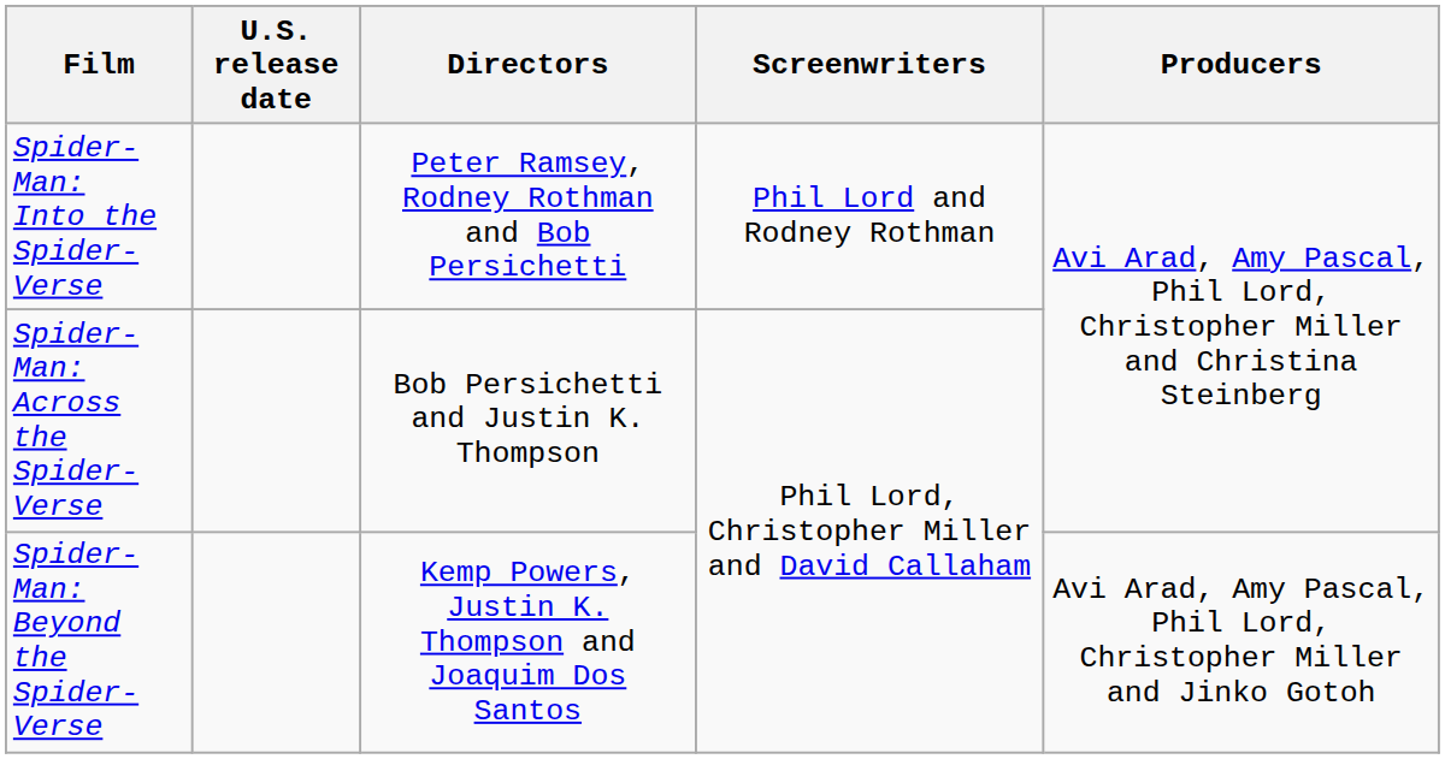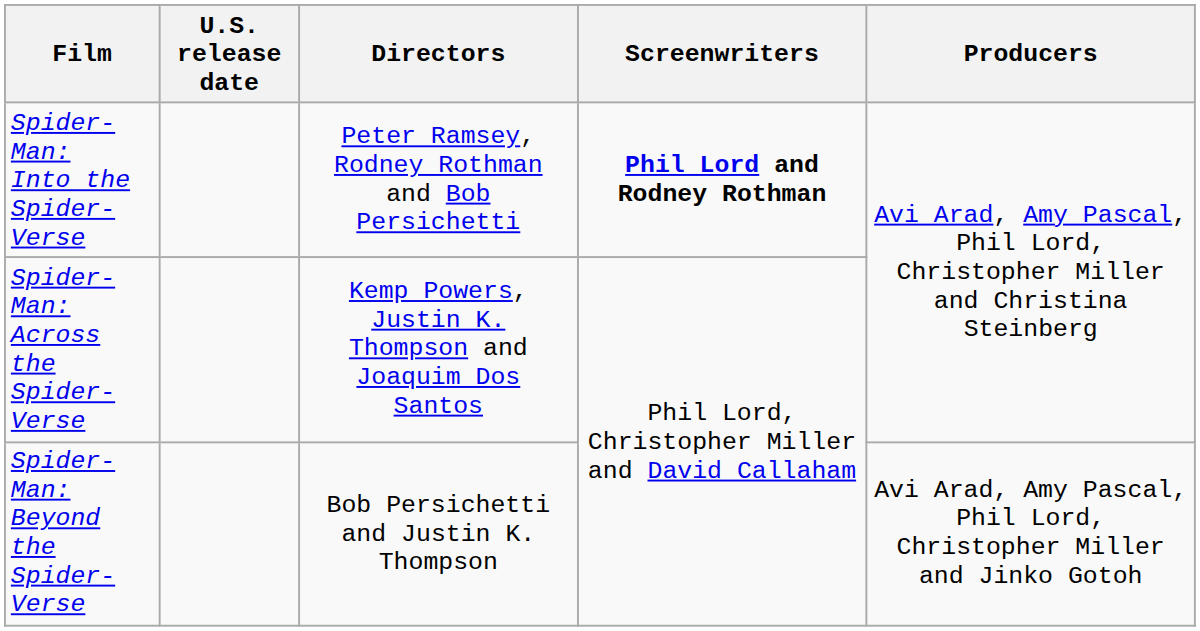Spider-Man: Into the Spider-Verse | Screenwriters: normal -> bold
Spider-Man: Across the Spider-Verse | Directors: Bob Persichetti and Justin K. Thompson -> Kemp Powers, Justin K. Thompson and Joaquim Dos Santos
Spider-Man: Beyond the Spider-Verse | Directors: Kemp Powers, Justin K. Thompson and Joaquim Dos Santos -> Bob Persichetti and Justin K. Thompson
